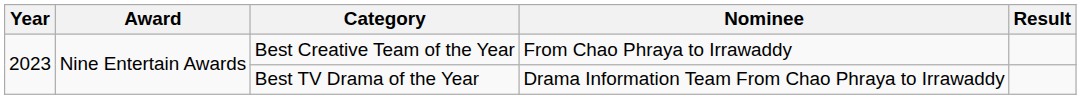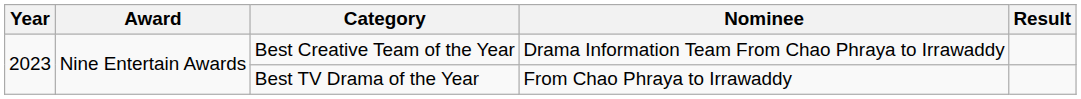Best Creative Team of the Year | Nominee: From Chao Phraya to Irrawaddy -> Drama Information Team From Chao Phraya to Irrawaddy
Best TV Drama of the Year | Nominee: Drama Information Team From Chao Phraya to Irrawaddy -> From Chao Phraya to Irrawaddy
